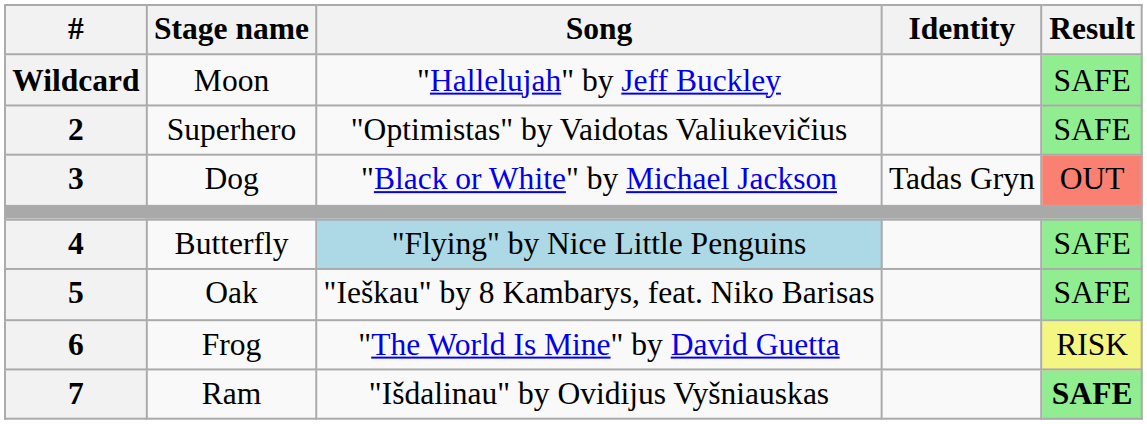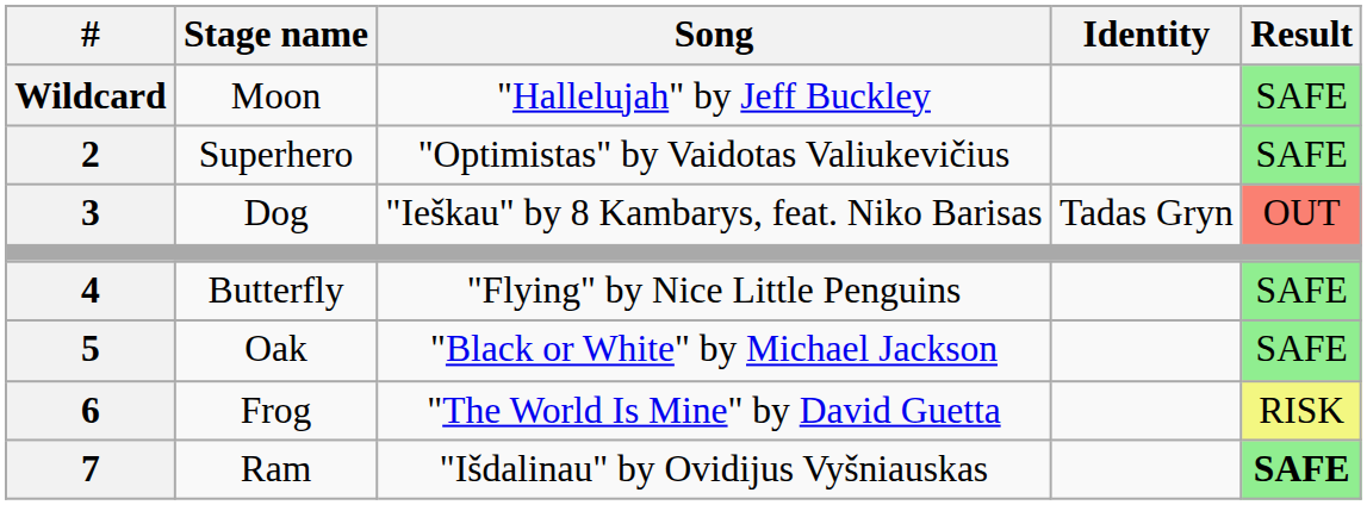Dog | Song: "Black or White" by Michael Jackson -> "Ieškau" by 8 Kambarys, feat. Niko Barisas
Butterfly | Song: lightblue background -> no background
Oak | Song: "Ieškau" by 8 Kambarys, feat. Niko Barisas -> "Black or White" by Michael Jackson
